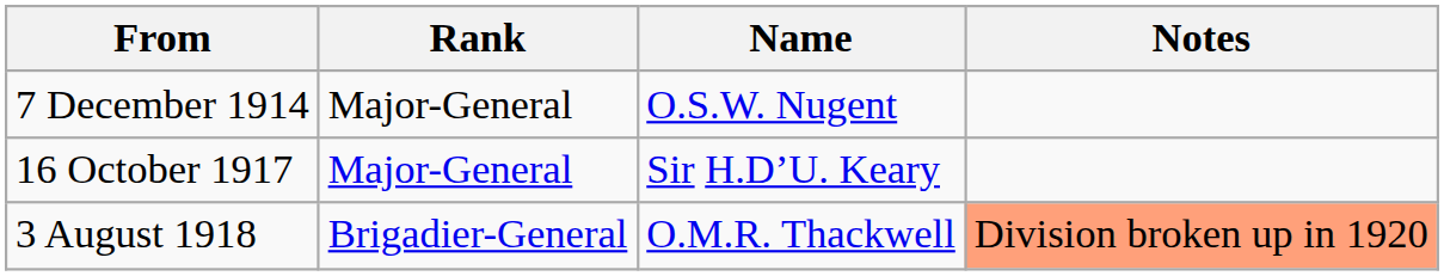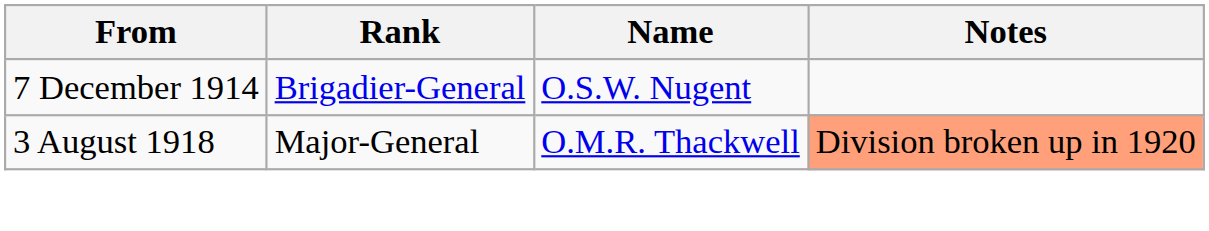7 December 1914 | Rank: Major-General -> Brigadier-General
- row: 16 October 1917 | Major-General | Sir H.D’U. Keary
3 August 1918 | Rank: Brigadier-General -> Major-General
